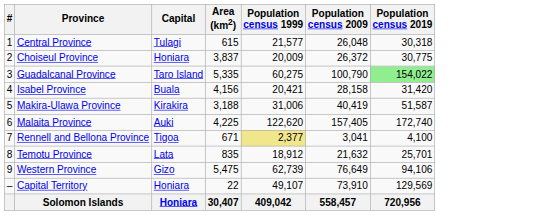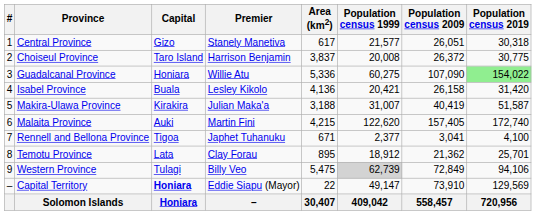+ column: Premier | Stanely Manetiva | Harrison Benjamin | Willie Atu | Lesley Kikolo | Julian Maka'a | Martin Fini | Japhet Tuhanuku | Clay Forau | Billy Veo | Eddie Siapu (Mayor) | –
Central Province | Capital: Tulagi -> Gizo
Central Province | Area (km2): 615 -> 617
Central Province | Population census 2009: 26,048 -> 26,051
Choiseul Province | Capital: Honiara -> Taro Island
Choiseul Province | Population census 1999: 20,009 -> 20,008
Guadalcanal Province | Capital: Taro Island -> Honiara
Guadalcanal Province | Area (km2): 5,335 -> 5,336
Guadalcanal Province | Population census 2009: 100,790 -> 107,090
Isabel Province | Area (km2): 4,156 -> 4,136
Isabel Province | Population census 2009: 28,158 -> 26,158
Makira-Ulawa Province | Population census 1999: 31,006 -> 31,007
Malaita Province | Area (km2): 4,225 -> 4,215
Rennell and Bellona Province | Population census 1999: khaki background -> no background
Temotu Province | Area (km2): 835 -> 895
Temotu Province | Population census 2009: 21,632 -> 21,362
Western Province | Capital: Gizo -> Tulagi
Western Province | Population census 1999: no background -> lightgrey background
Western Province | Population census 2009: 76,649 -> 72,849
Capital Territory | Capital: normal -> bold
Capital Territory | Population census 1999: 49,107 -> 49,147
